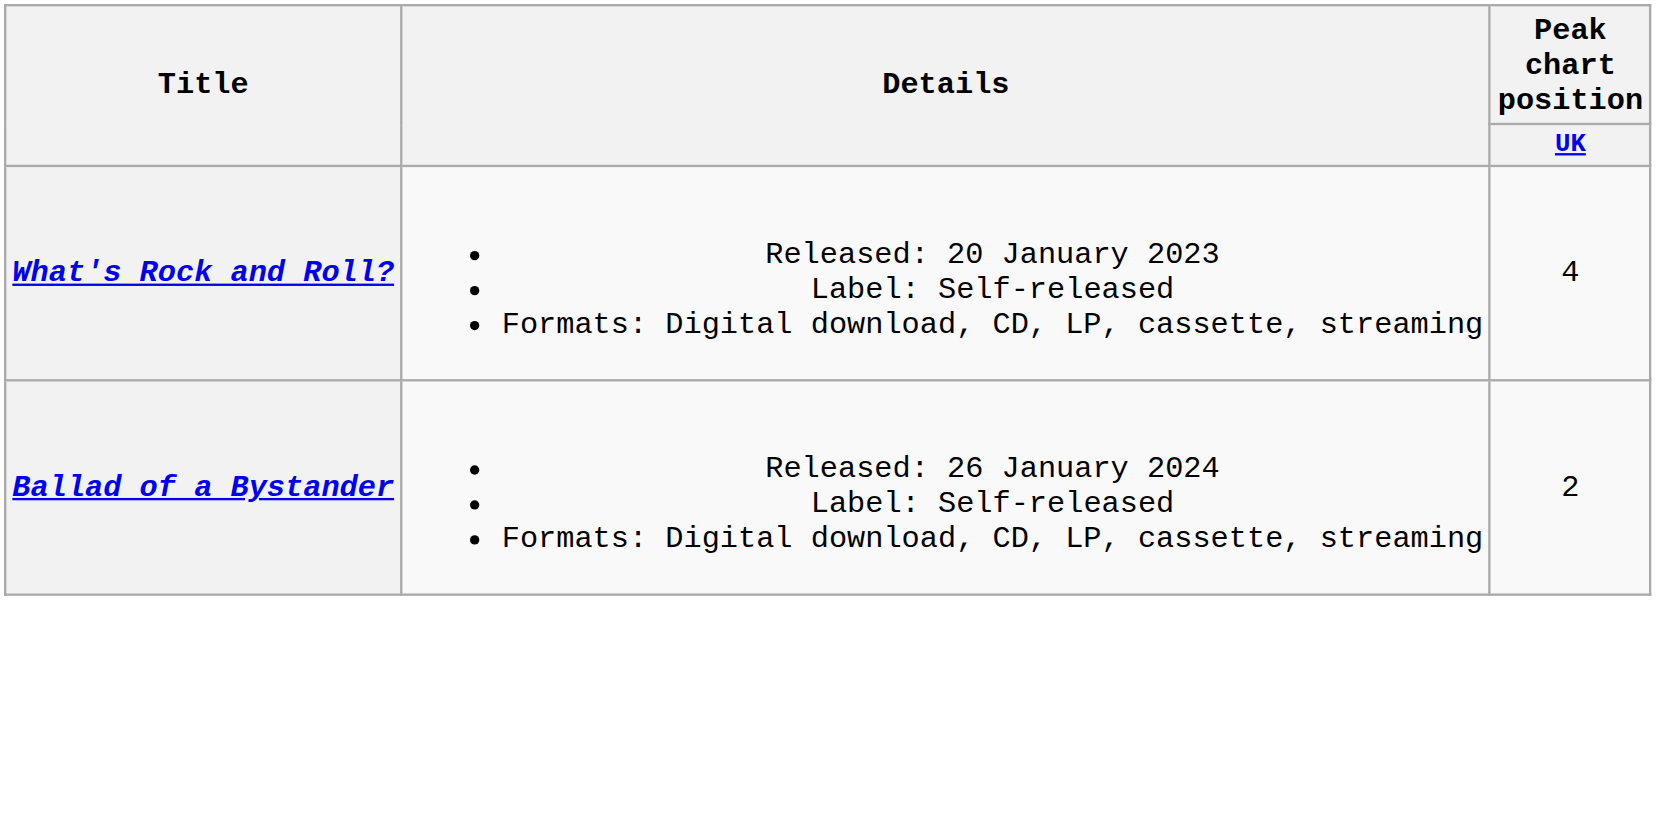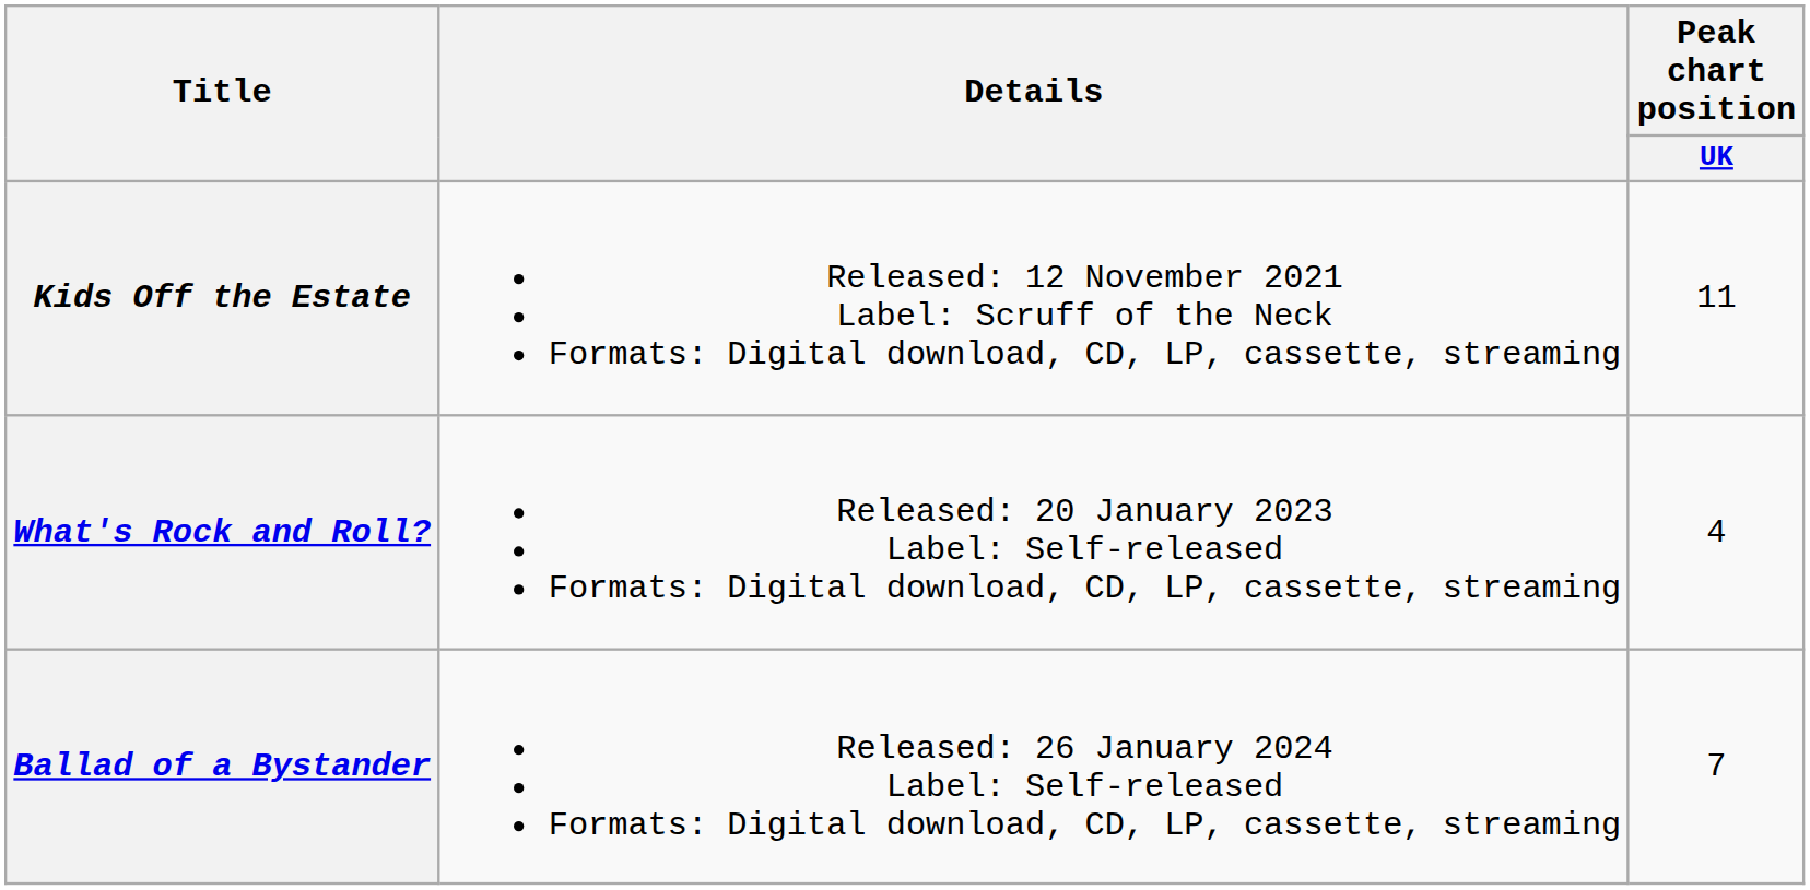+ row: Kids Off the Estate | Released: 12 November 2021 Label: Scruff of the Neck Formats: Digital download, CD, LP, cassette, streaming | 11
Ballad of a Bystander | Peak chart position / UK: 2 -> 7
